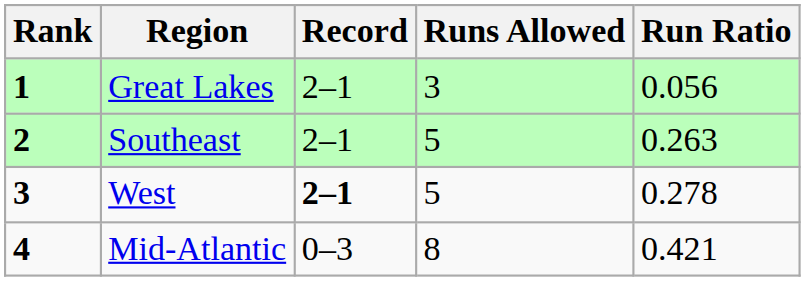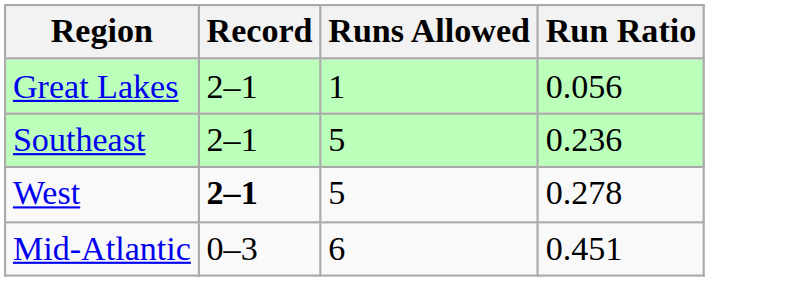- column: Rank | 1 | 2 | 3 | 4
Great Lakes | Runs Allowed: 3 -> 1
Southeast | Run Ratio: 0.263 -> 0.236
Mid-Atlantic | Runs Allowed: 8 -> 6
Mid-Atlantic | Run Ratio: 0.421 -> 0.451
